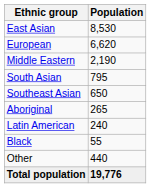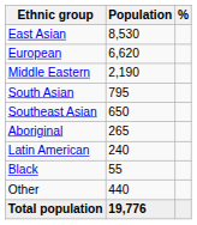+ column: %
